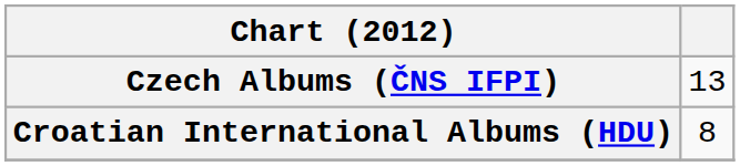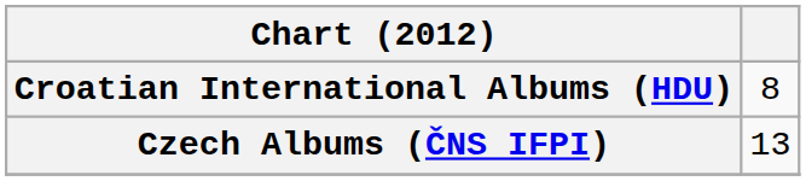rows swapped: Croatian International Albums (HDU) <-> Czech Albums (ČNS IFPI)
